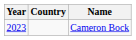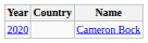Cameron Bock | Year: 2023 -> 2020
